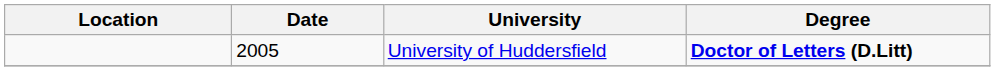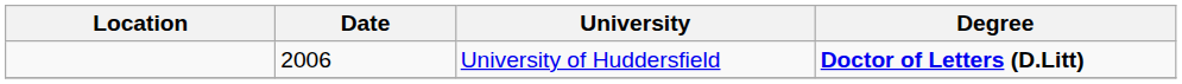University of Huddersfield | Date: 2005 -> 2006
